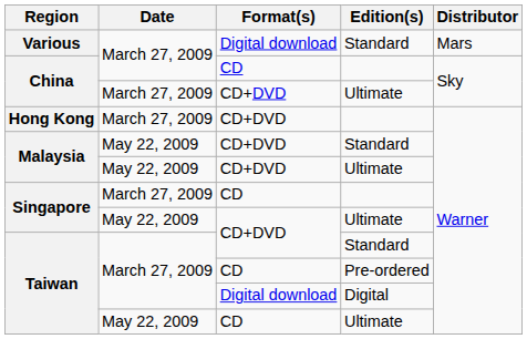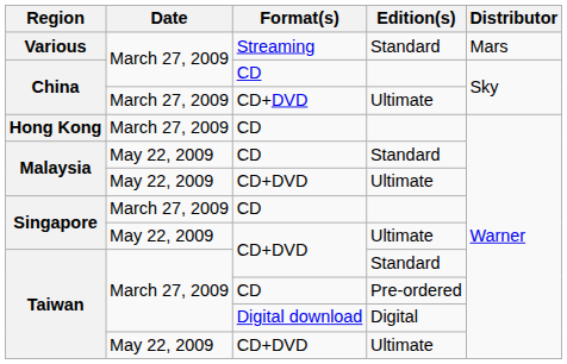Various | Format(s): Digital download -> Streaming
Hong Kong | Format(s): CD+DVD -> CD
Malaysia / Standard | Format(s): CD+DVD -> CD
Taiwan / Ultimate | Format(s): CD -> CD+DVD
